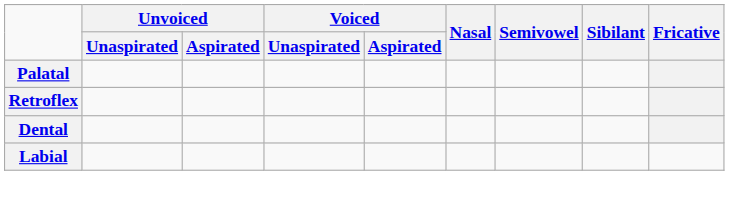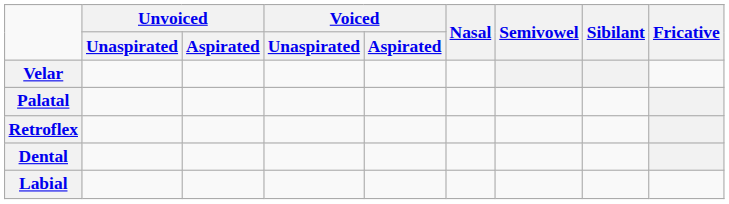+ row: Velar
